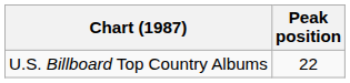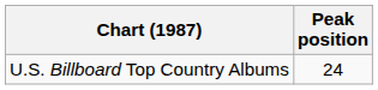U.S. Billboard Top Country Albums | Peak position: 22 -> 24
